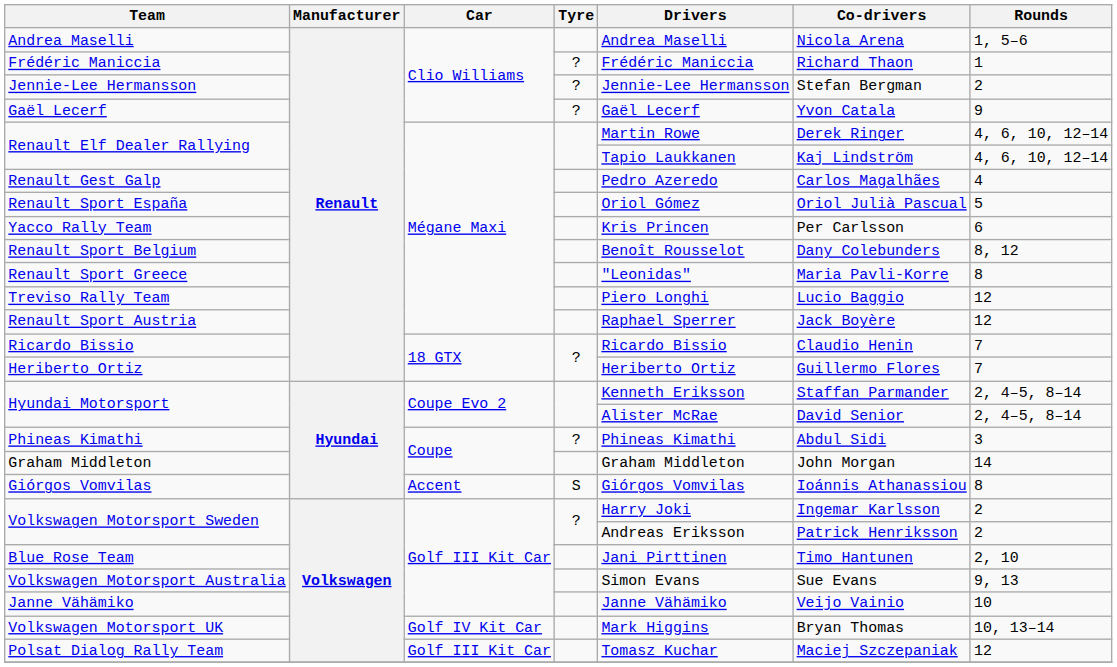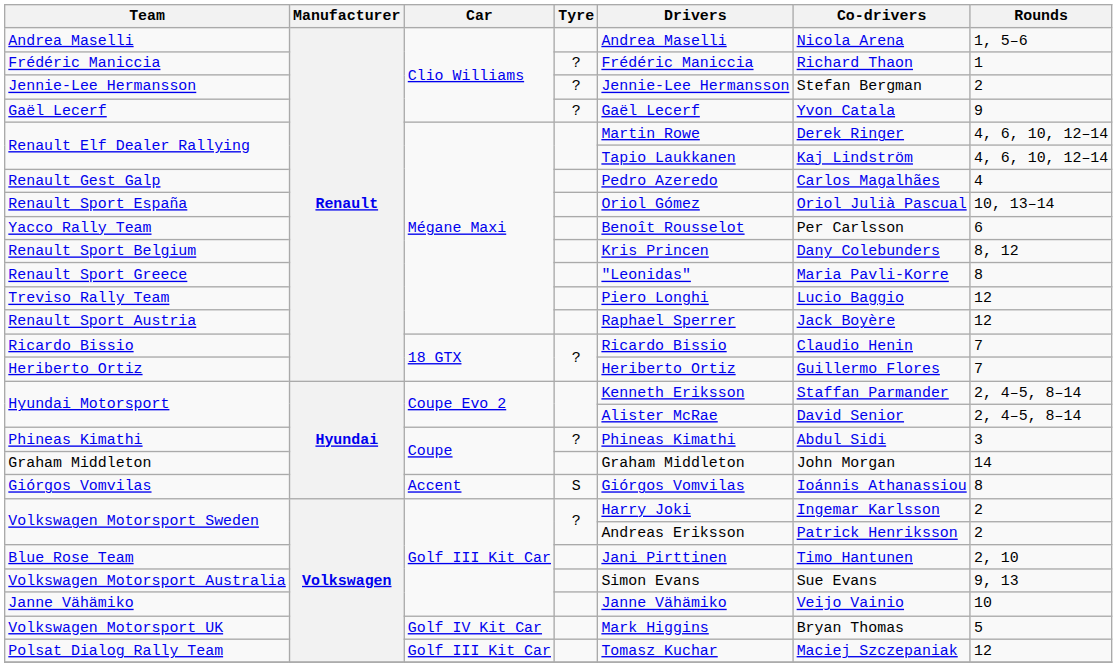Renault Sport España | Rounds: 5 -> 10, 13–14
Yacco Rally Team | Drivers: Kris Princen -> Benoît Rousselot
Renault Sport Belgium | Drivers: Benoît Rousselot -> Kris Princen
Volkswagen Motorsport UK | Rounds: 10, 13–14 -> 5
